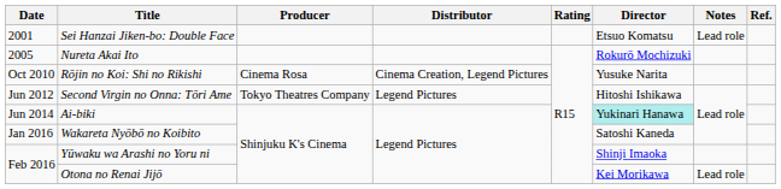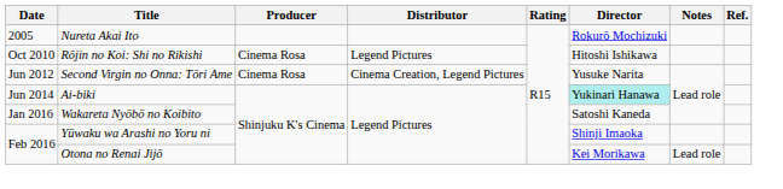- row: 2001 | Sei Hanzai Jiken-bo: Double Face | Etsuo Komatsu | Lead role
Rōjin no Koi: Shi no Rikishi | Distributor: Cinema Creation, Legend Pictures -> Legend Pictures
Rōjin no Koi: Shi no Rikishi | Director: Yusuke Narita -> Hitoshi Ishikawa
Second Virgin no Onna: Tōri Ame | Producer: Tokyo Theatres Company -> Cinema Rosa
Second Virgin no Onna: Tōri Ame | Distributor: Legend Pictures -> Cinema Creation, Legend Pictures
Second Virgin no Onna: Tōri Ame | Director: Hitoshi Ishikawa -> Yusuke Narita
